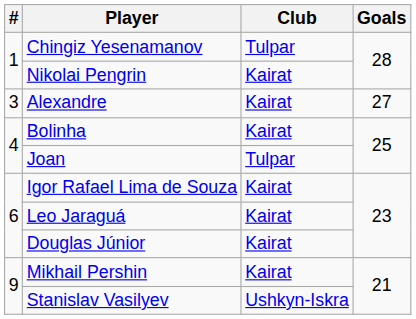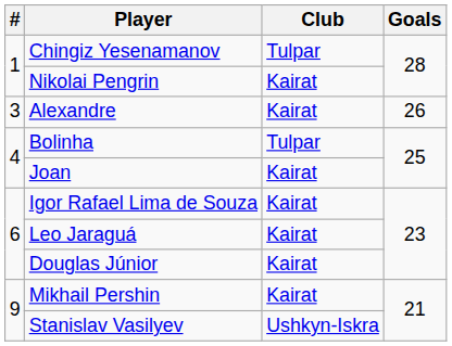Alexandre | Goals: 27 -> 26
Bolinha | Club: Kairat -> Tulpar
Joan | Club: Tulpar -> Kairat
